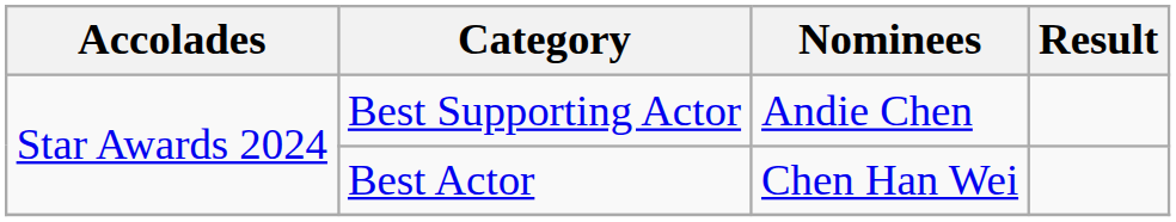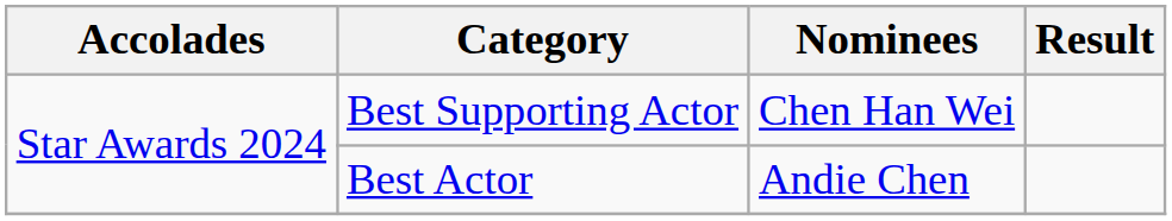Best Supporting Actor | Nominees: Andie Chen -> Chen Han Wei
Best Actor | Nominees: Chen Han Wei -> Andie Chen
